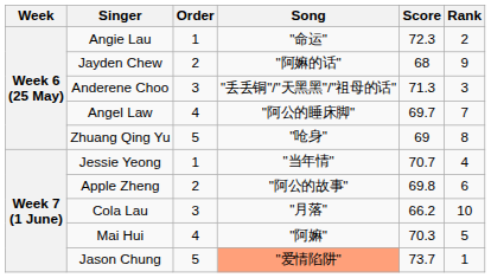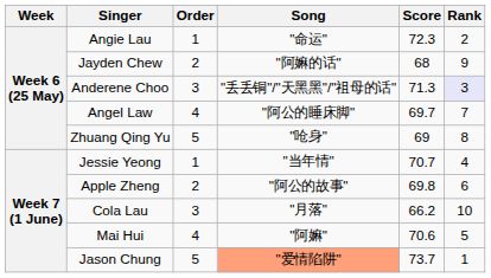Anderene Choo | Rank: no background -> lavender background
Mai Hui | Score: 70.3 -> 70.6
